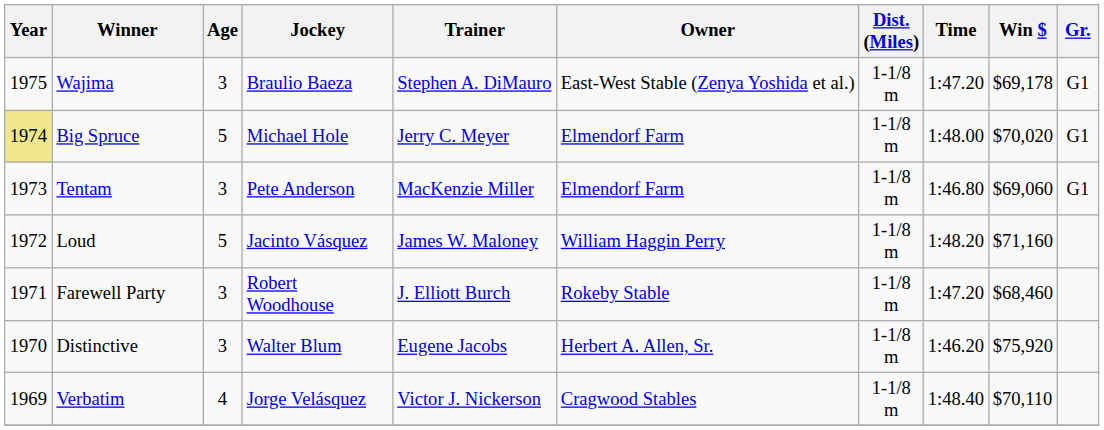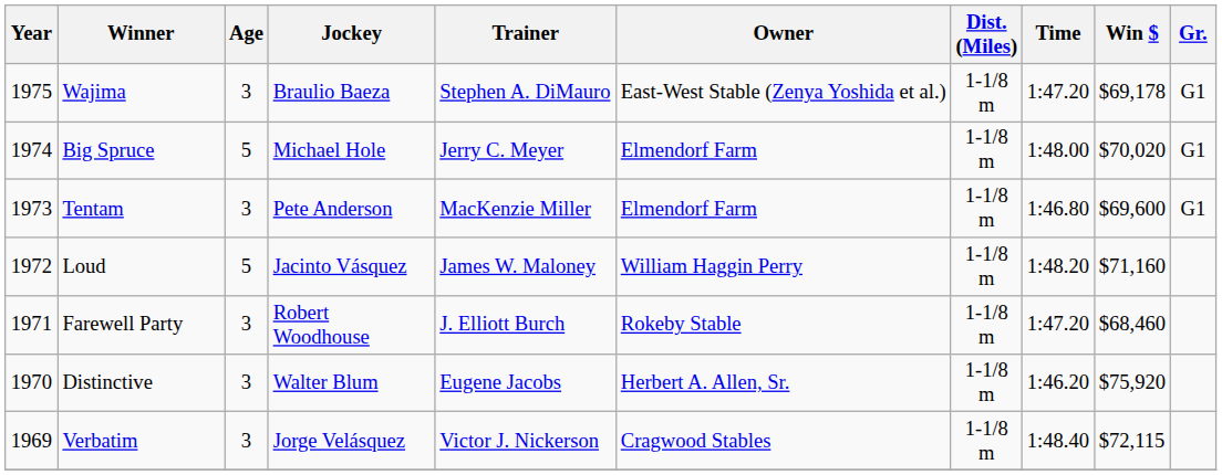Big Spruce | Year: khaki background -> no background
Tentam | Win $: $69,060 -> $69,600
Verbatim | Age: 4 -> 3
Verbatim | Win $: $70,110 -> $72,115
